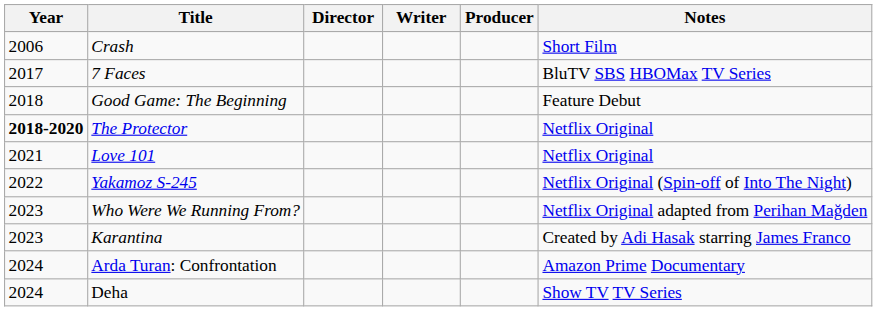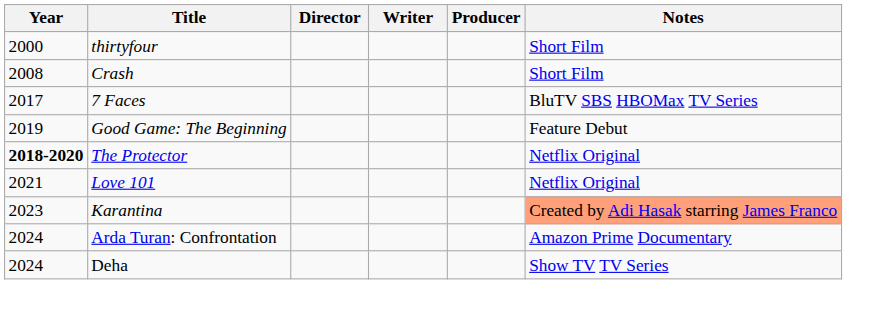+ row: 2000 | thirtyfour | Short Film
Crash | Year: 2006 -> 2008
Good Game: The Beginning | Year: 2018 -> 2019
- row: 2022 | Yakamoz S-245 | Netflix Original (Spin-off of Into The Night)
- row: 2023 | Who Were We Running From? | Netflix Original adapted from Perihan Mağden
Karantina | Notes: no background -> lightsalmon background
